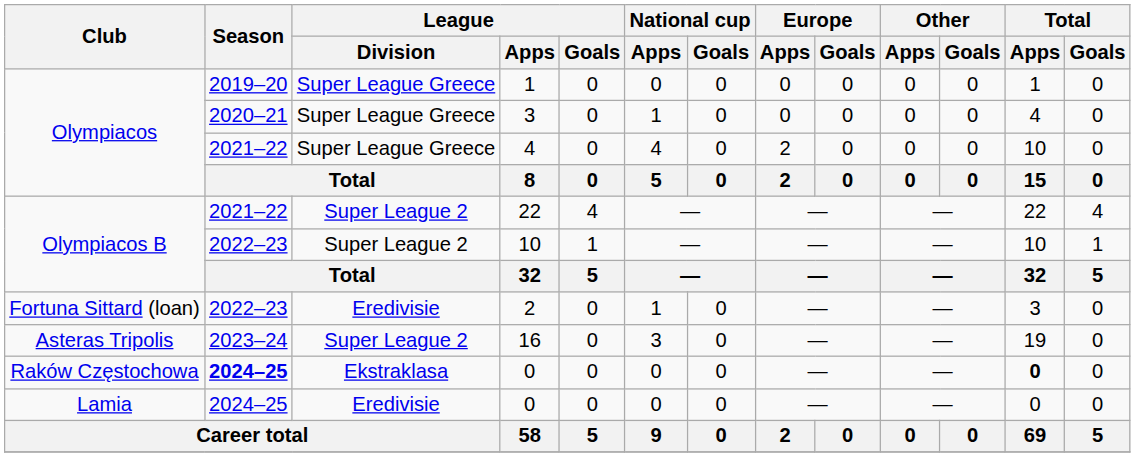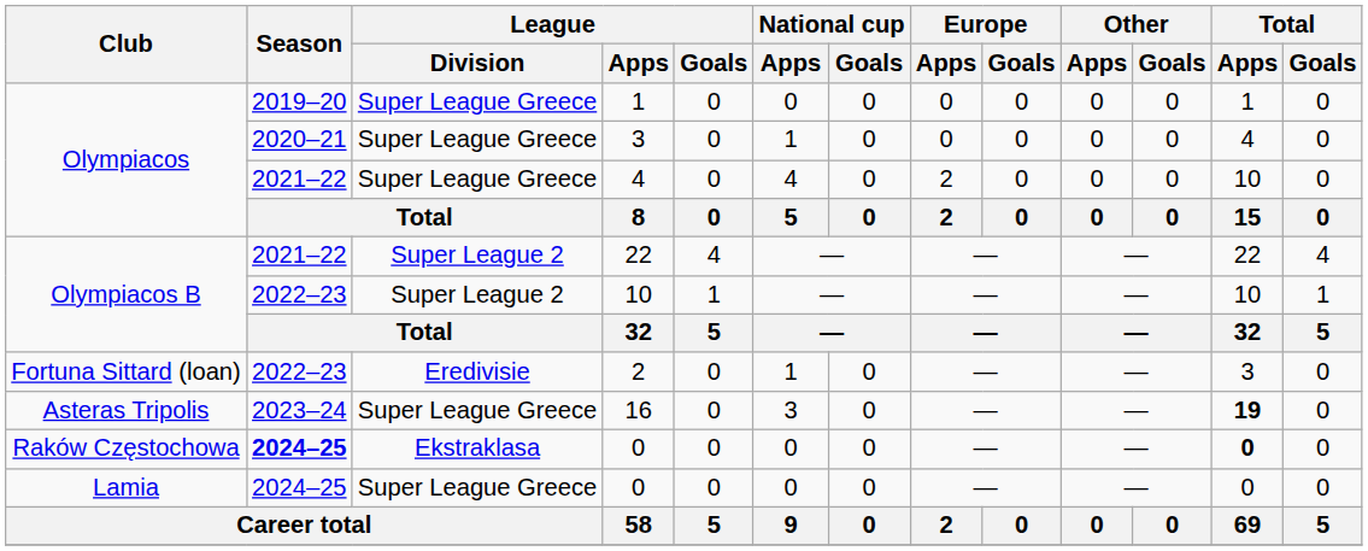16 | League / Division: Super League 2 -> Super League Greece
16 | Total / Apps: normal -> bold
Lamia / 0 | League / Division: Eredivisie -> Super League Greece
